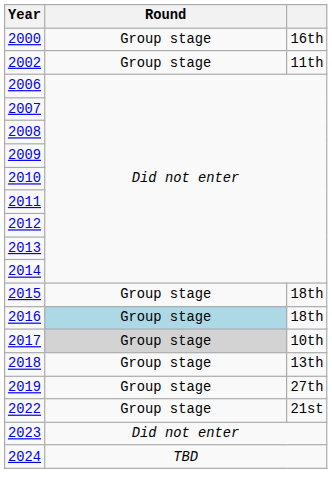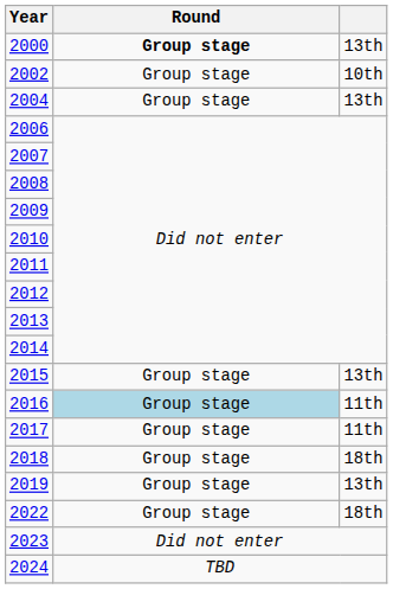2000 | Round: normal -> bold
2000 | column 3: 16th -> 13th
2002 | column 3: 11th -> 10th
+ row: 2004 | Group stage | 13th
2015 | column 3: 18th -> 13th
2016 | column 3: 18th -> 11th
2017 | Round: lightgrey background -> no background
2017 | column 3: 10th -> 11th
2018 | column 3: 13th -> 18th
2019 | column 3: 27th -> 13th
2022 | column 3: 21st -> 18th
